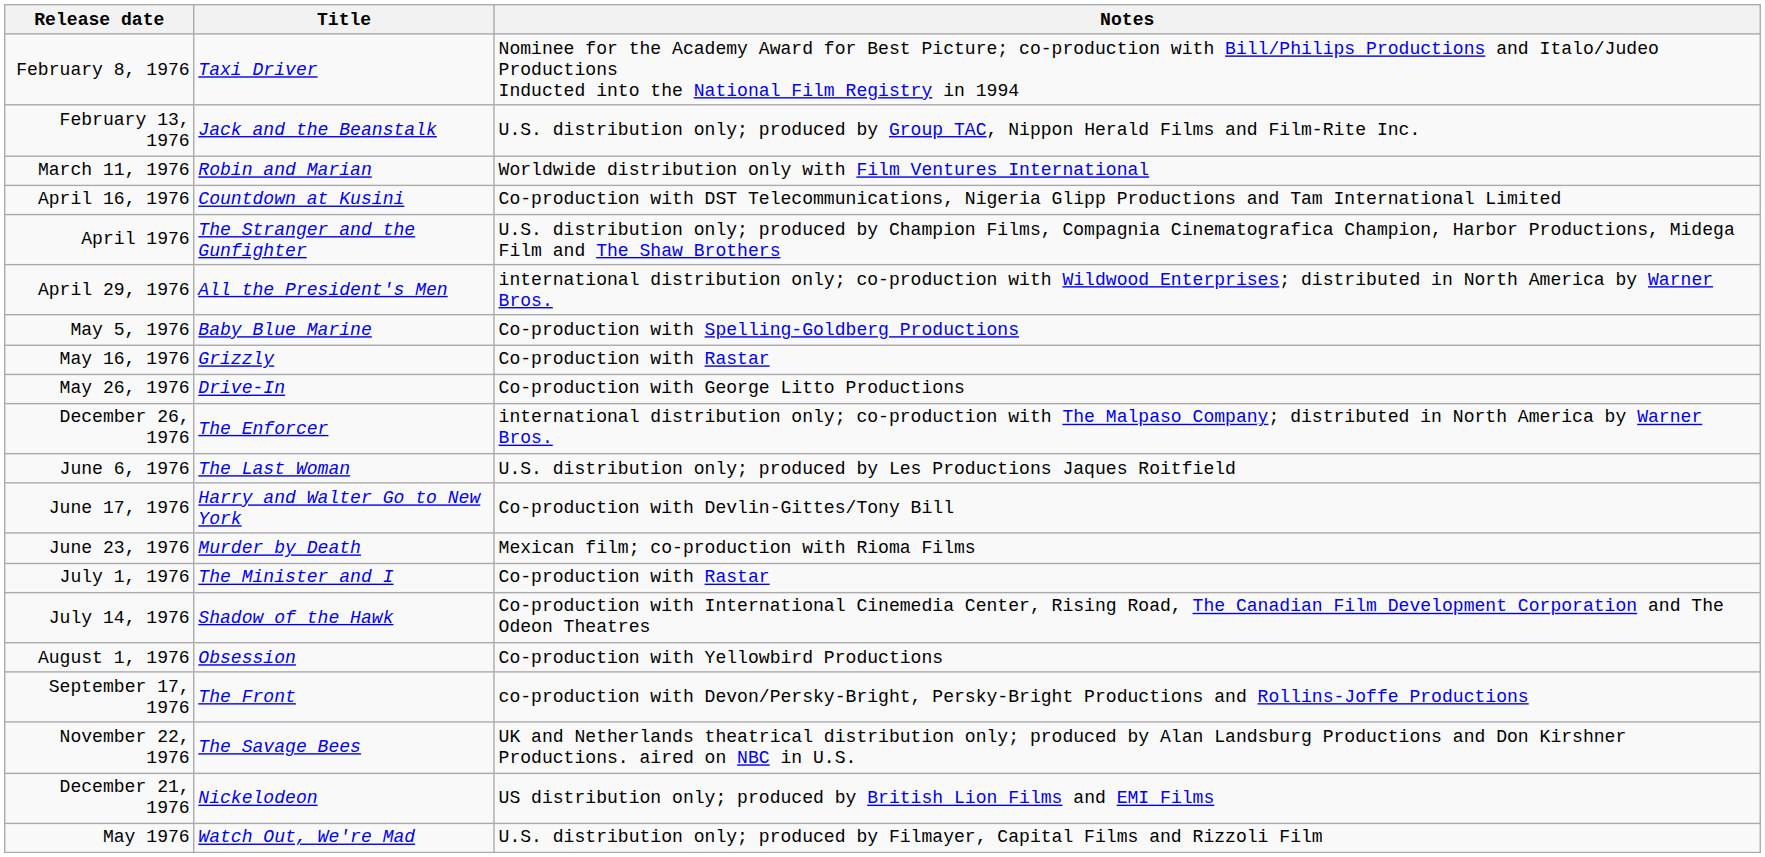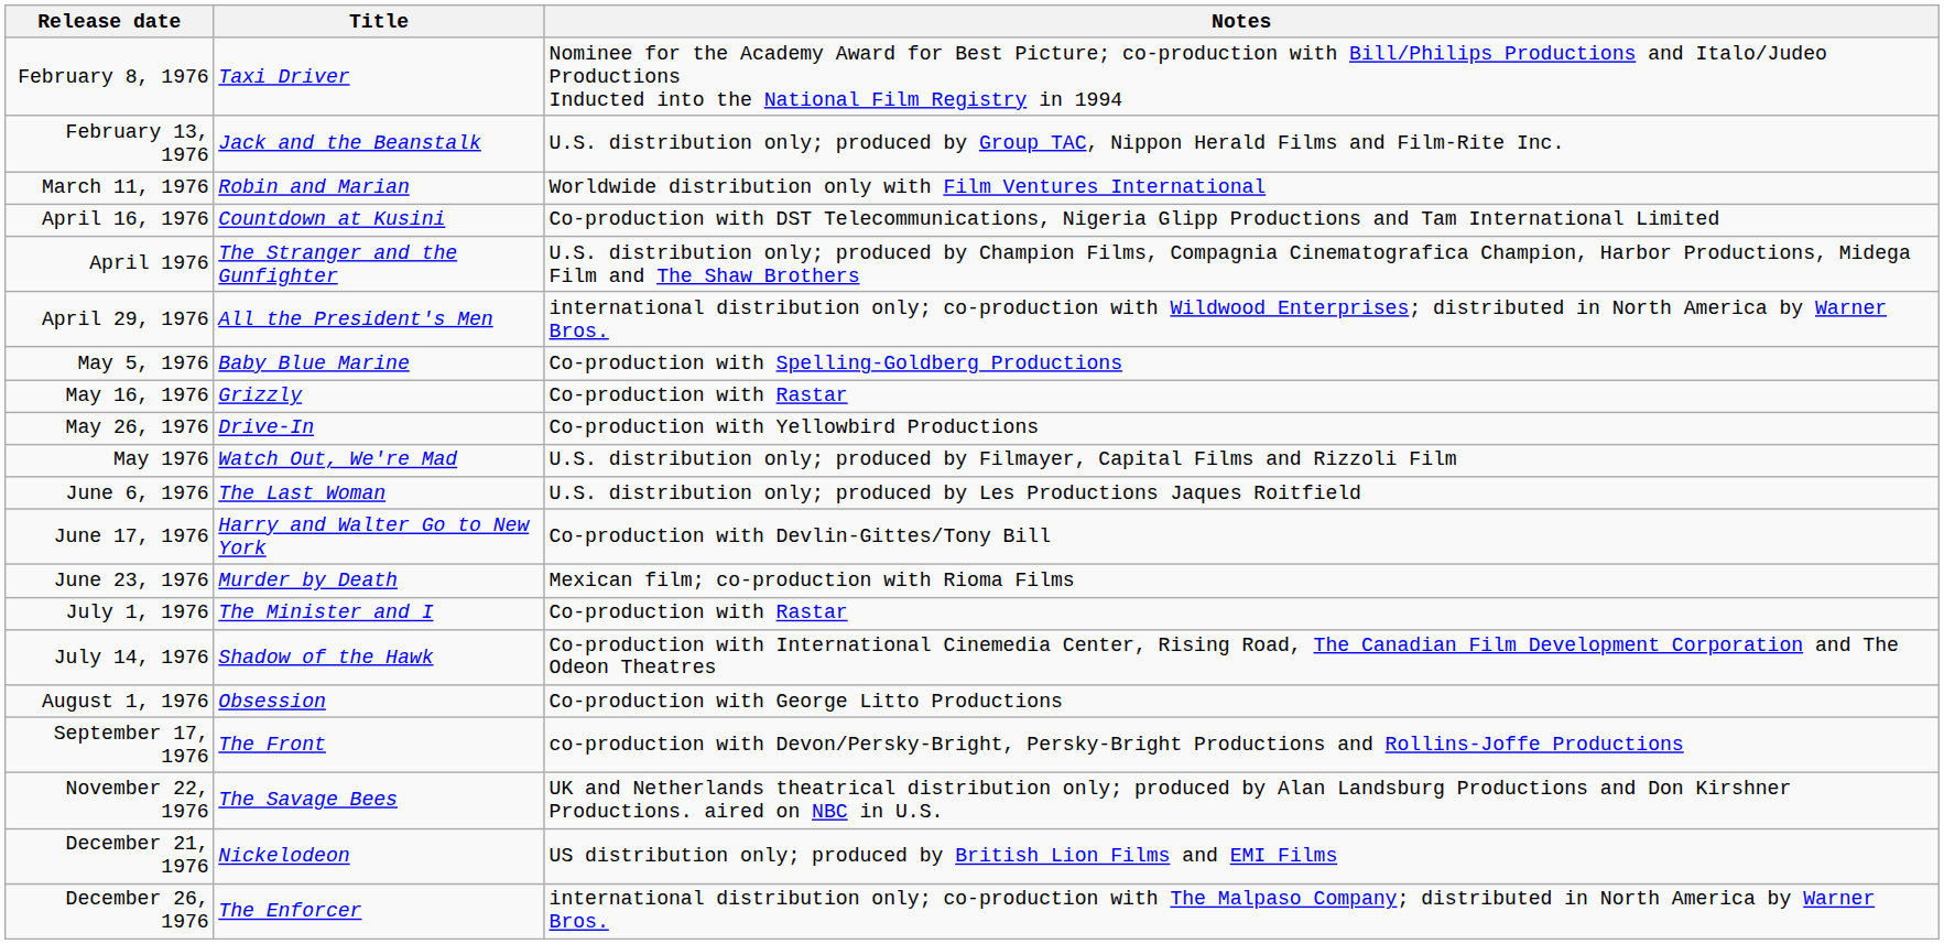May 26, 1976 | Notes: Co-production with George Litto Productions -> Co-production with Yellowbird Productions
rows swapped: May 1976 <-> December 26, 1976
August 1, 1976 | Notes: Co-production with Yellowbird Productions -> Co-production with George Litto Productions
